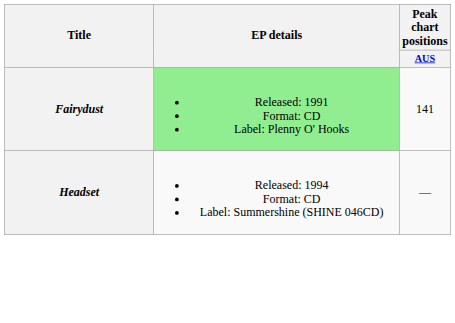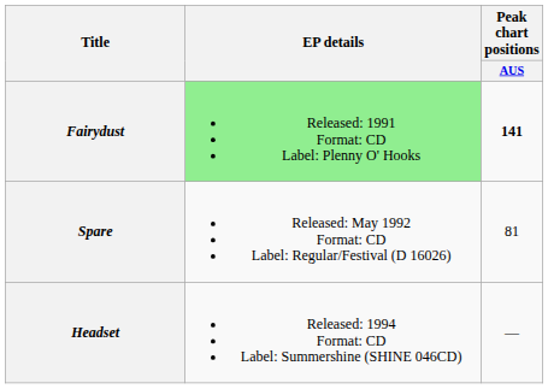Fairydust | Peak chart positions / AUS: normal -> bold
+ row: Spare | Released: May 1992 Format: CD Label: Regular/Festival (D 16026) | 81
